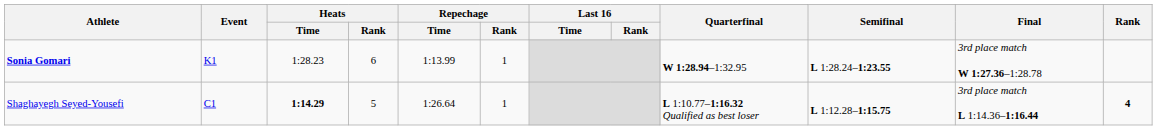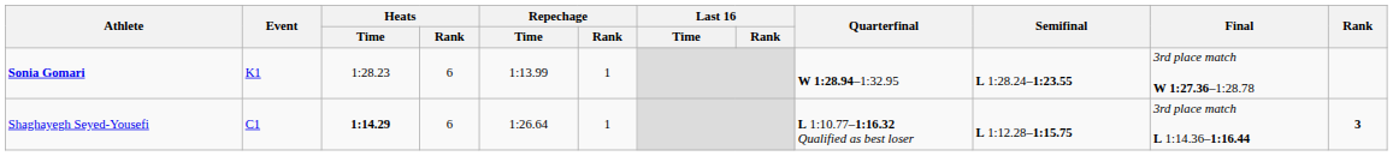Shaghayegh Seyed-Yousefi | Heats / Rank: 5 -> 6
Shaghayegh Seyed-Yousefi | Rank: 4 -> 3
